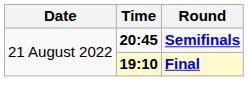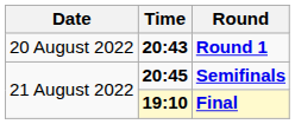+ row: 20 August 2022 | 20:43 | Round 1
